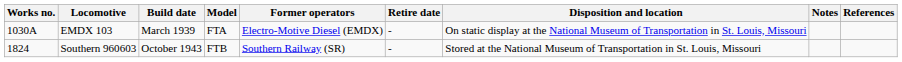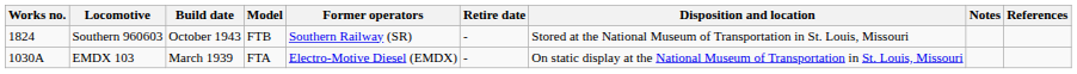rows swapped: EMDX 103 <-> Southern 960603
